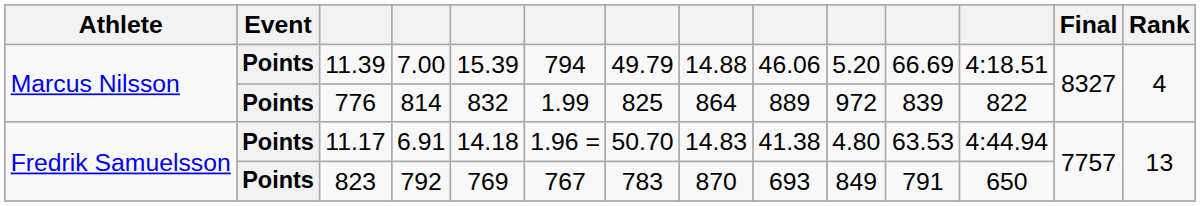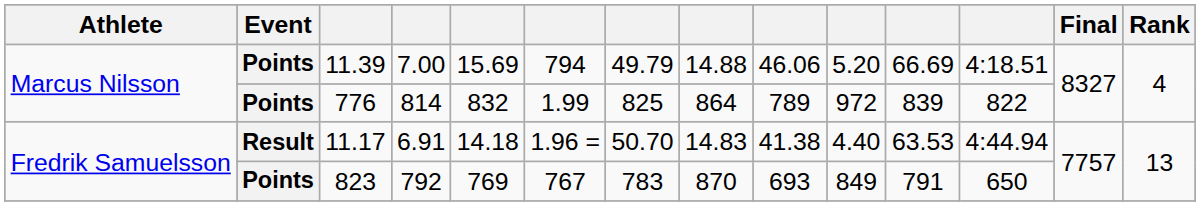11.39 | column 5: 15.39 -> 15.69
776 | column 9: 889 -> 789
11.17 | Event: Points -> Result
11.17 | column 10: 4.80 -> 4.40
